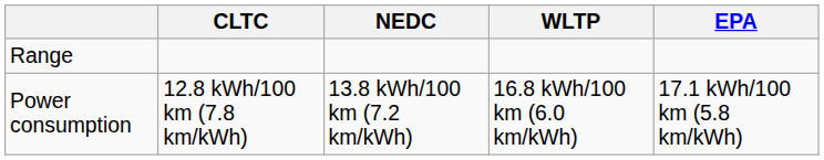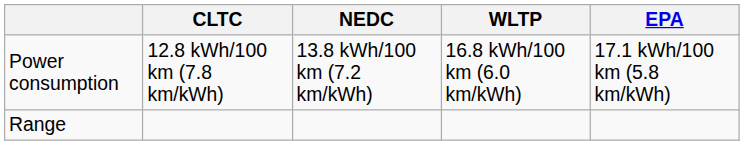rows swapped: Range <-> Power consumption
